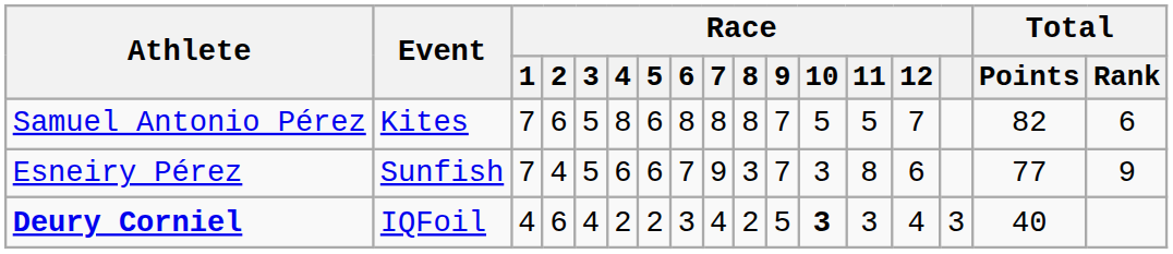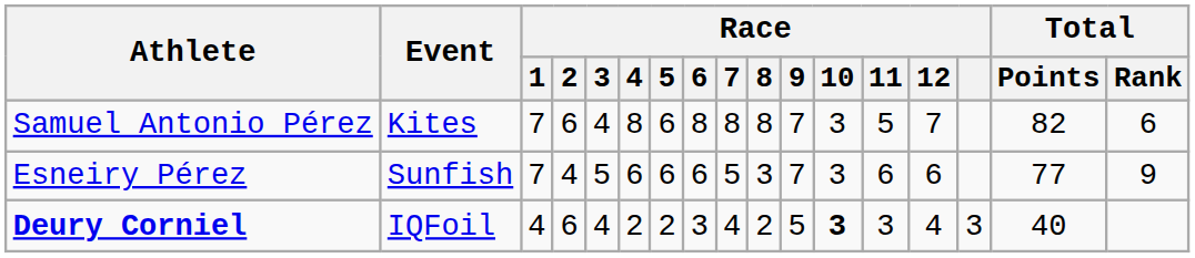Samuel Antonio Pérez | Race / 3: 5 -> 4
Samuel Antonio Pérez | Race / 10: 5 -> 3
Esneiry Pérez | Race / 6: 7 -> 6
Esneiry Pérez | Race / 7: 9 -> 5
Esneiry Pérez | Race / 11: 8 -> 6
